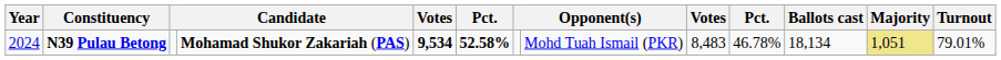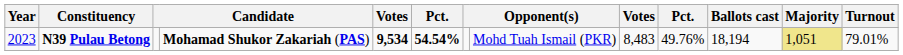N39 Pulau Betong | Year: 2024 -> 2023
N39 Pulau Betong | column 6: 52.58% -> 54.54%
N39 Pulau Betong | column 10: 46.78% -> 49.76%
N39 Pulau Betong | Ballots cast: 18,134 -> 18,194
